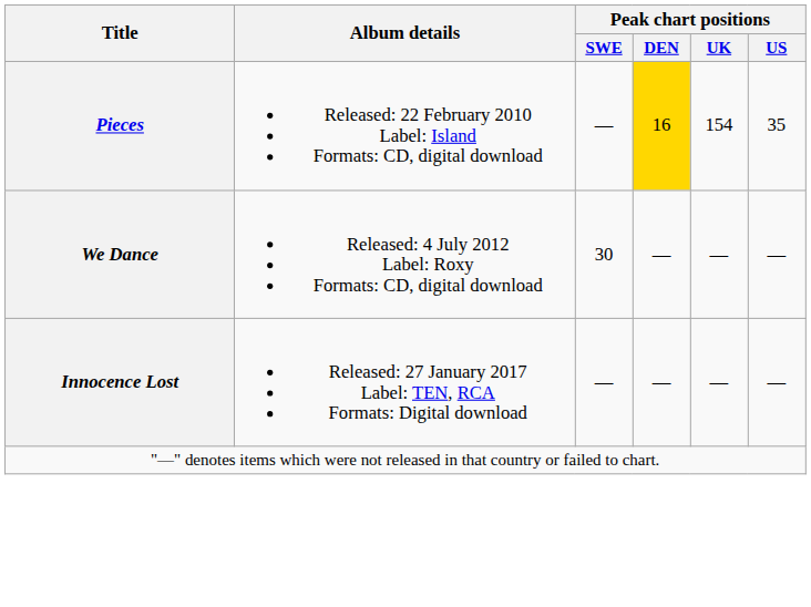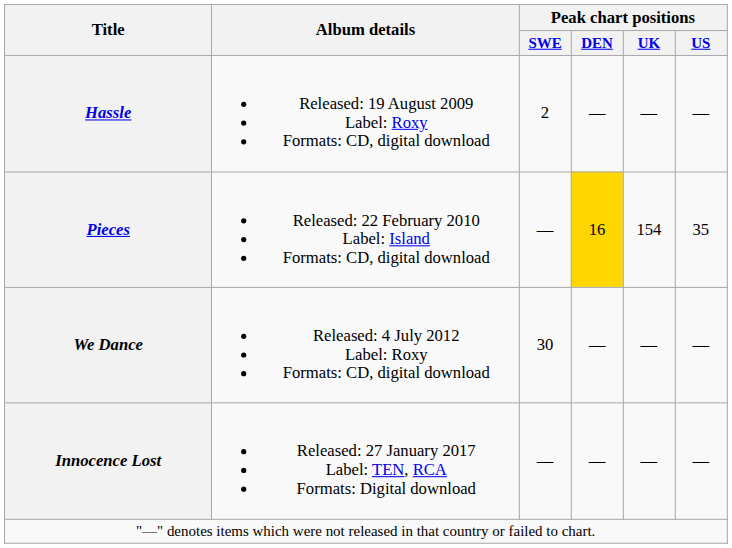+ row: Hassle | Released: 19 August 2009 Label: Roxy Formats: CD, digital download | 2 | — | — | —
